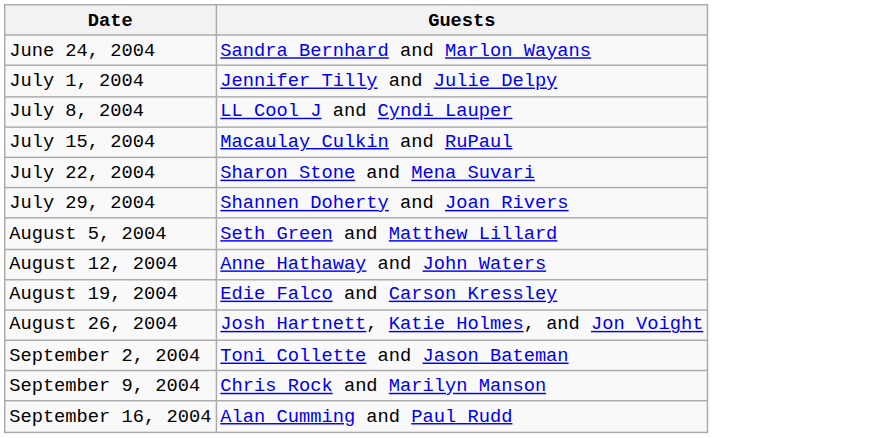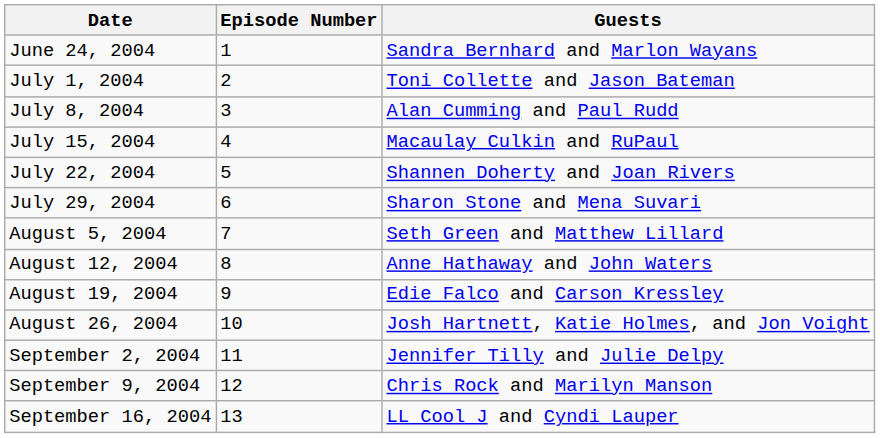+ column: Episode Number | 1 | 2 | 3 | 4 | 5 | 6 | 7 | 8 | 9 | 10 | 11 | 12 | 13
July 1, 2004 | Guests: Jennifer Tilly and Julie Delpy -> Toni Collette and Jason Bateman
July 8, 2004 | Guests: LL Cool J and Cyndi Lauper -> Alan Cumming and Paul Rudd
July 22, 2004 | Guests: Sharon Stone and Mena Suvari -> Shannen Doherty and Joan Rivers
July 29, 2004 | Guests: Shannen Doherty and Joan Rivers -> Sharon Stone and Mena Suvari
September 2, 2004 | Guests: Toni Collette and Jason Bateman -> Jennifer Tilly and Julie Delpy
September 16, 2004 | Guests: Alan Cumming and Paul Rudd -> LL Cool J and Cyndi Lauper
